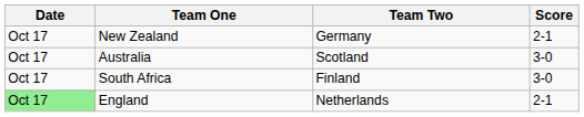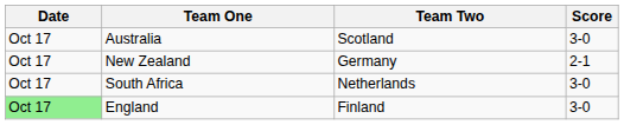rows swapped: Australia <-> New Zealand
South Africa | Team Two: Finland -> Netherlands
England | Team Two: Netherlands -> Finland
England | Score: 2-1 -> 3-0
